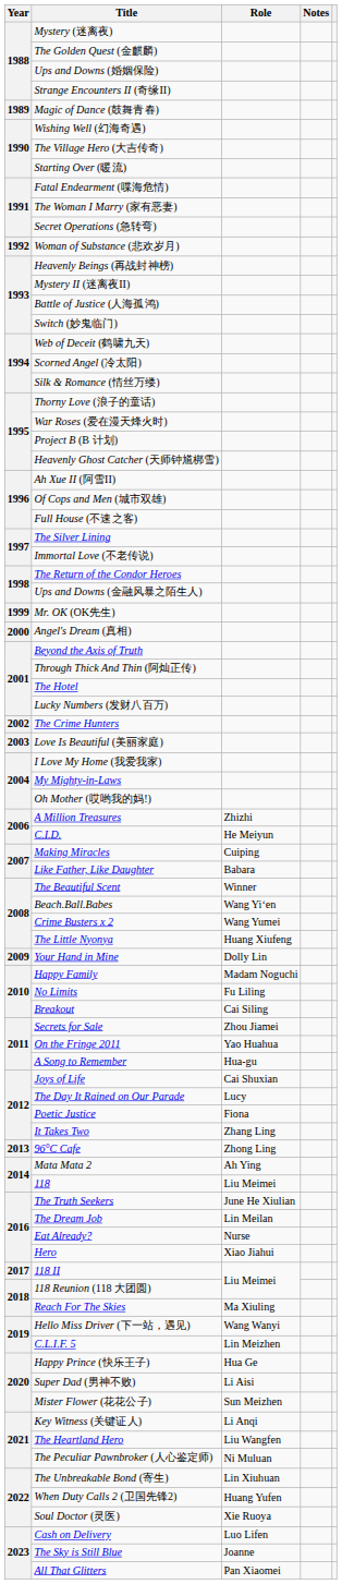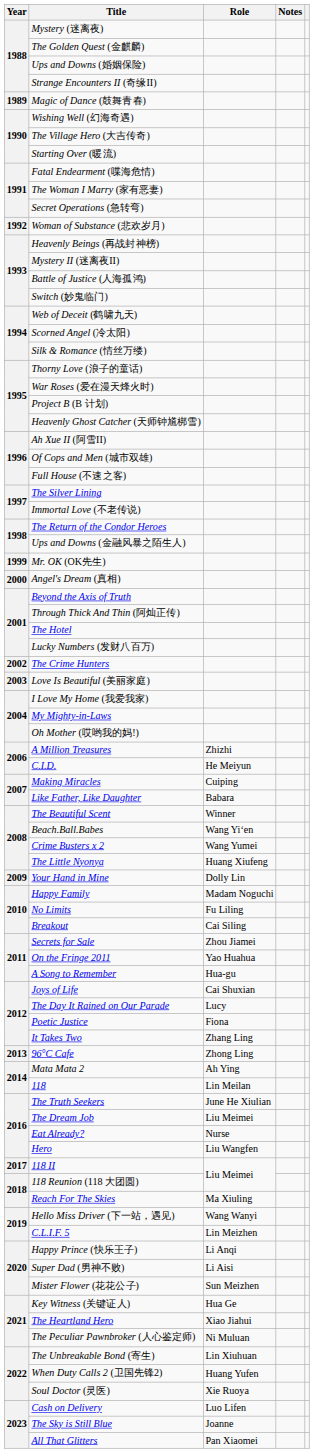118 | Role: Liu Meimei -> Lin Meilan
The Dream Job | Role: Lin Meilan -> Liu Meimei
Hero | Role: Xiao Jiahui -> Liu Wangfen
Happy Prince (快乐王子) | Role: Hua Ge -> Li Anqi
Key Witness (关键证人) | Role: Li Anqi -> Hua Ge
The Heartland Hero | Role: Liu Wangfen -> Xiao Jiahui
